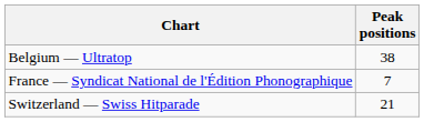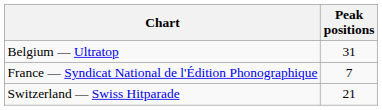Belgium — Ultratop | Peak positions: 38 -> 31
